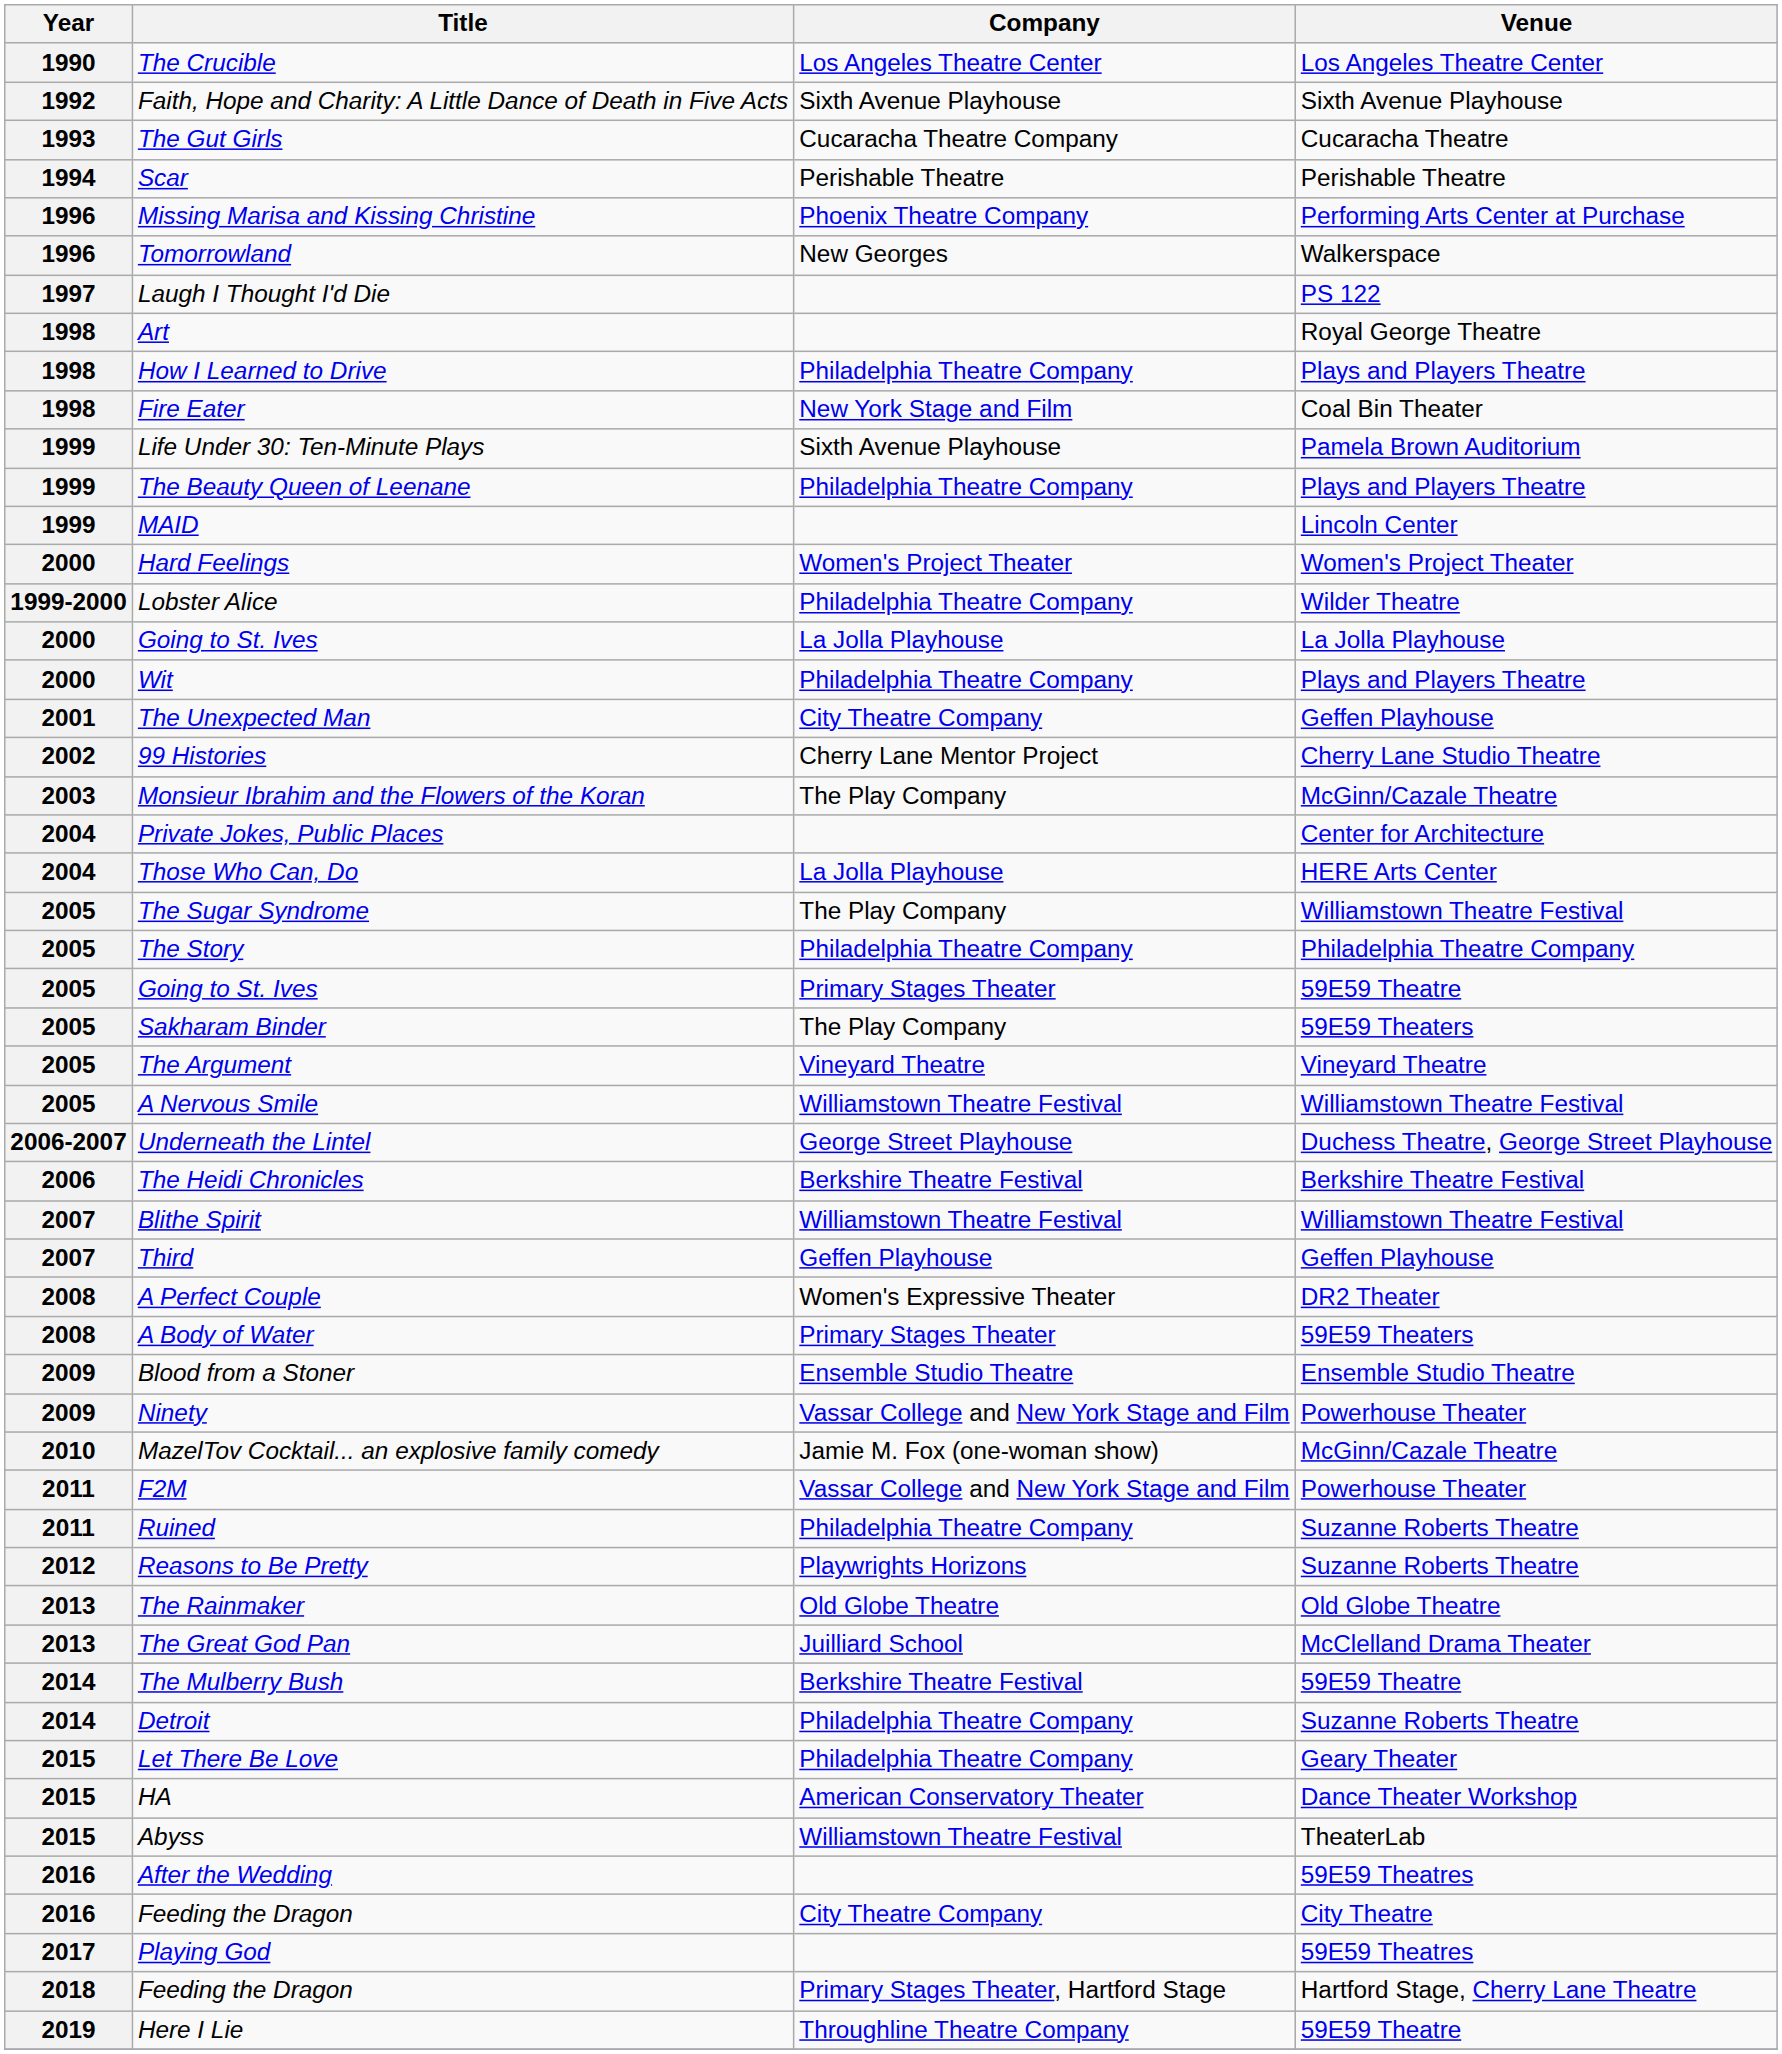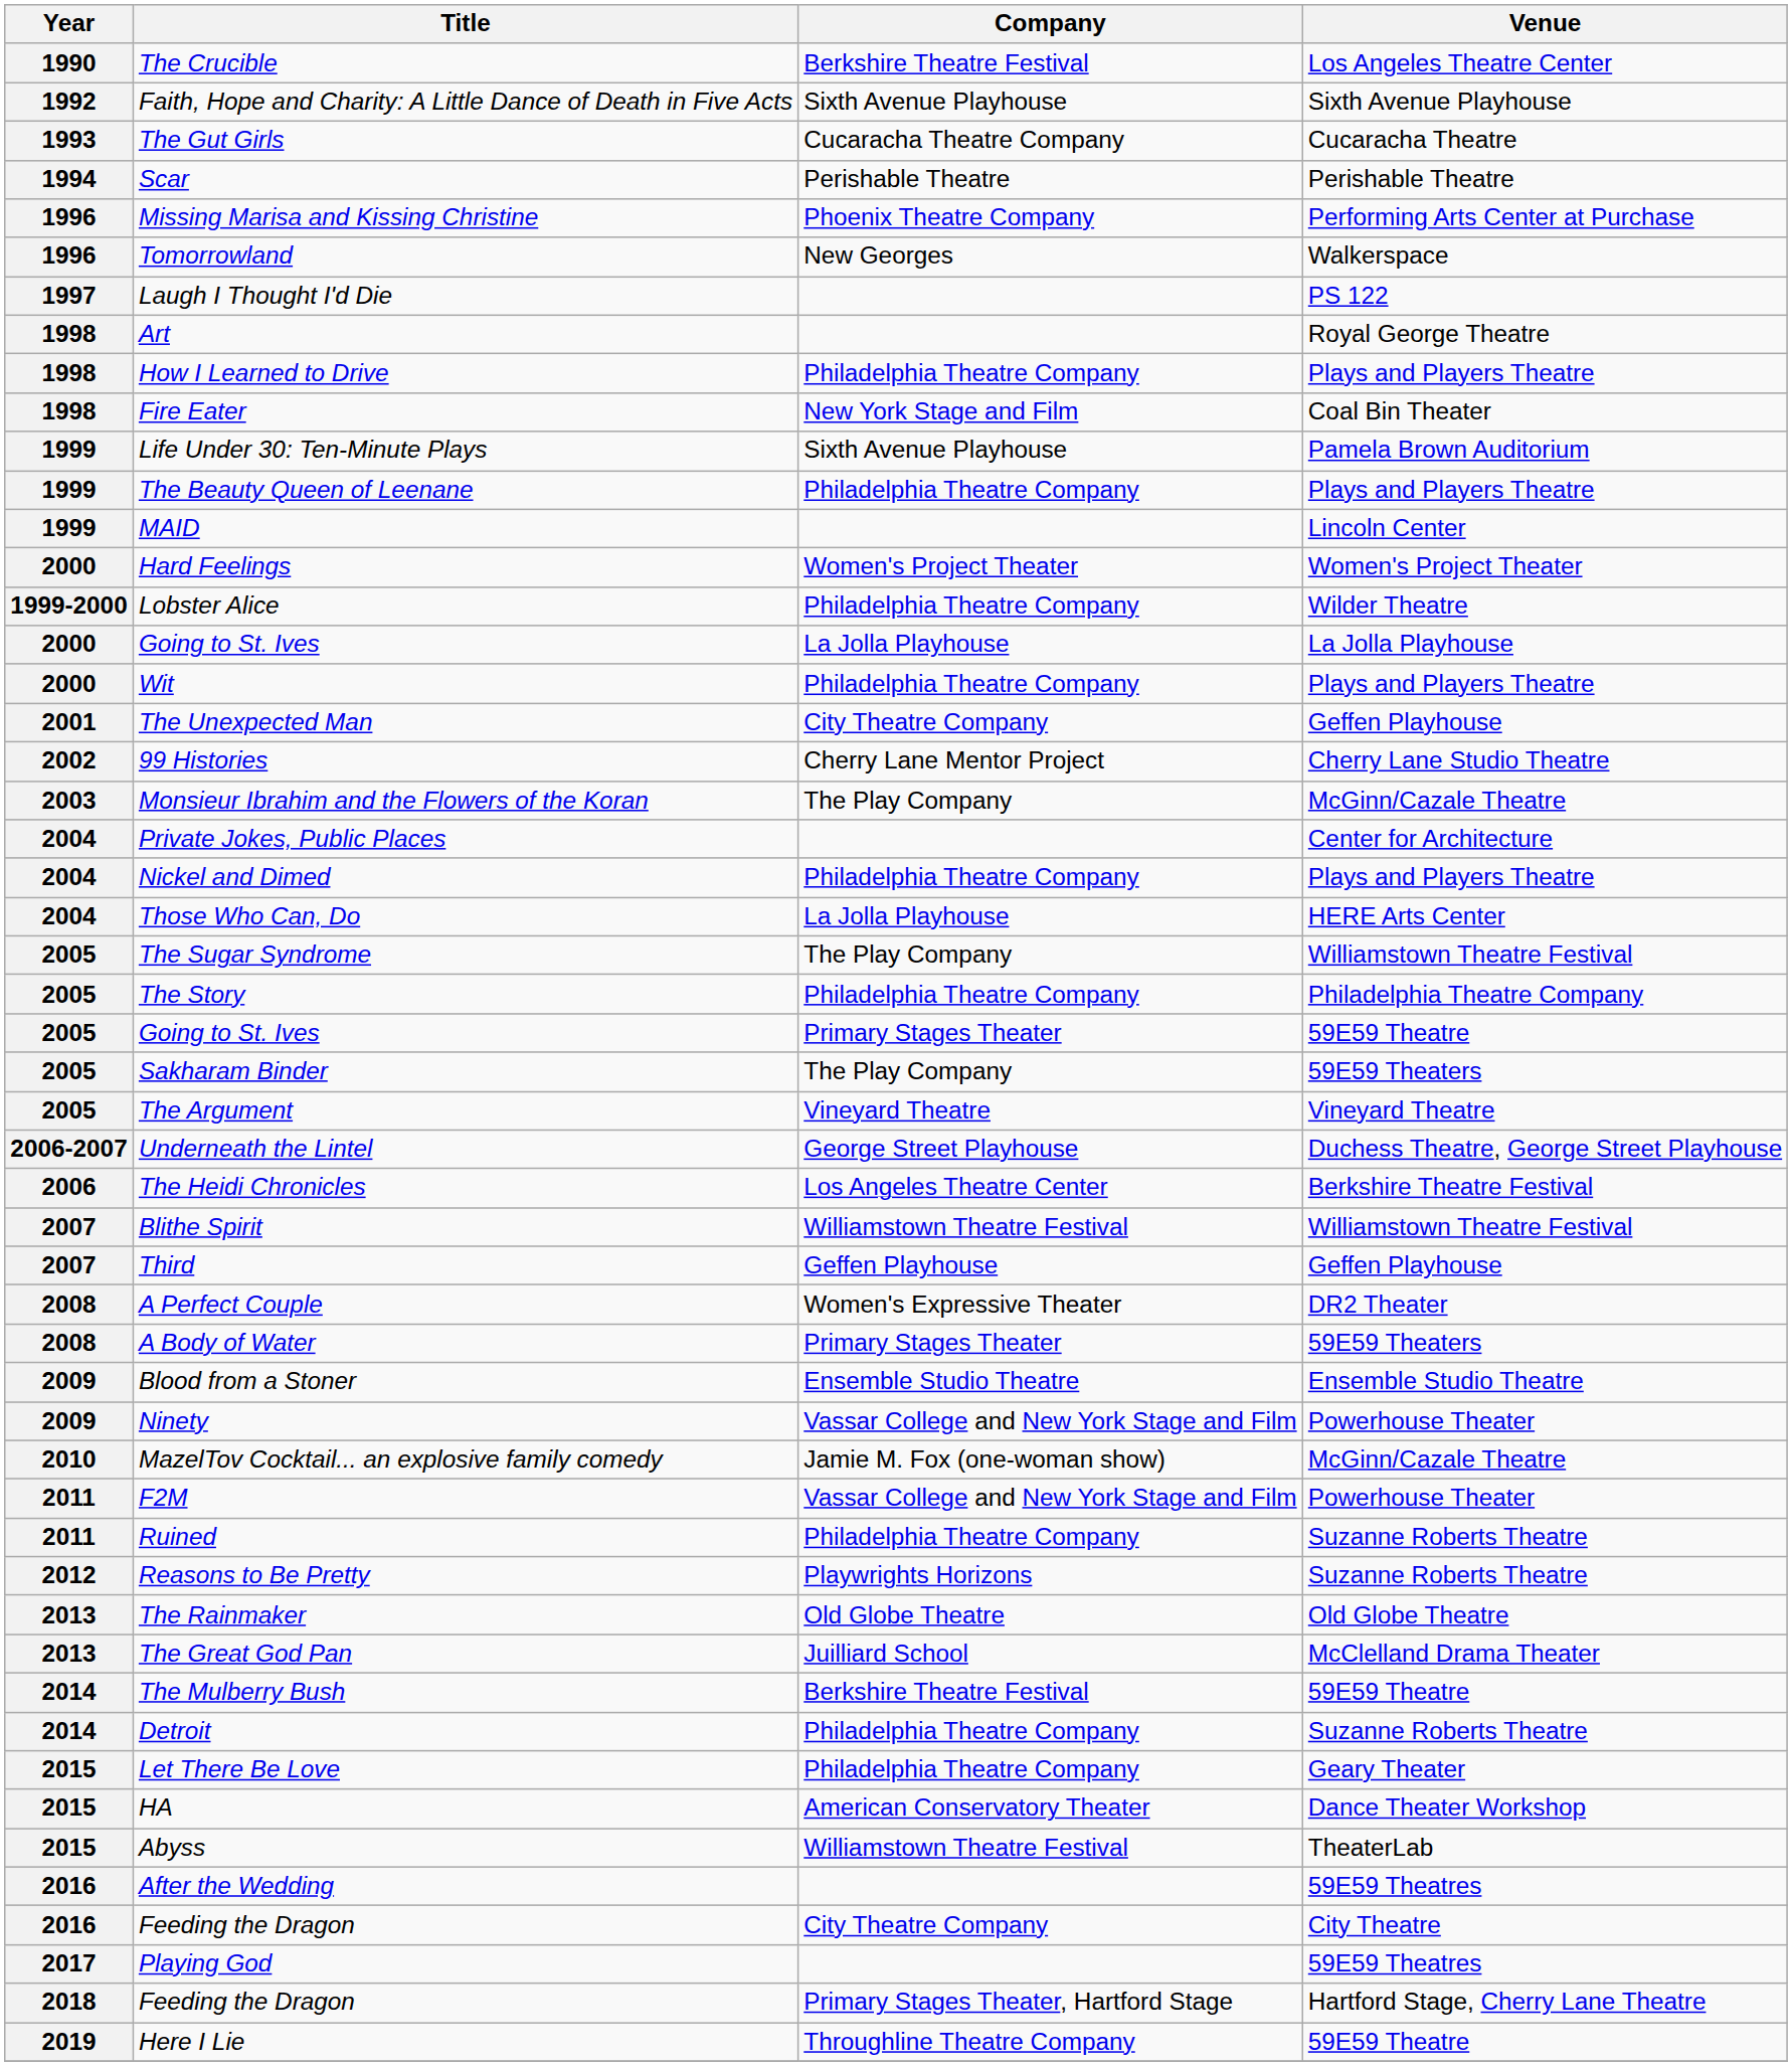The Crucible | Company: Los Angeles Theatre Center -> Berkshire Theatre Festival
+ row: 2004 | Nickel and Dimed | Philadelphia Theatre Company | Plays and Players Theatre
- row: 2005 | A Nervous Smile | Williamstown Theatre Festival | Williamstown Theatre Festival
The Heidi Chronicles | Company: Berkshire Theatre Festival -> Los Angeles Theatre Center
